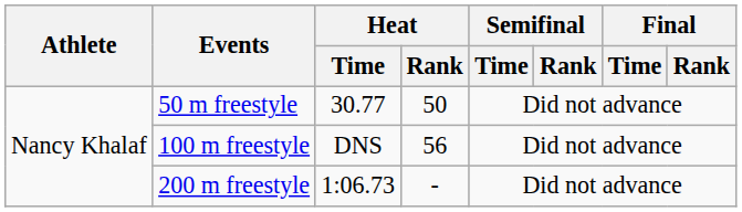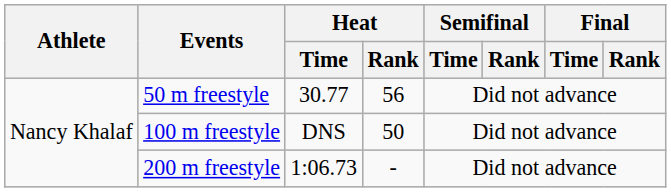50 m freestyle | Heat / Rank: 50 -> 56
100 m freestyle | Heat / Rank: 56 -> 50
